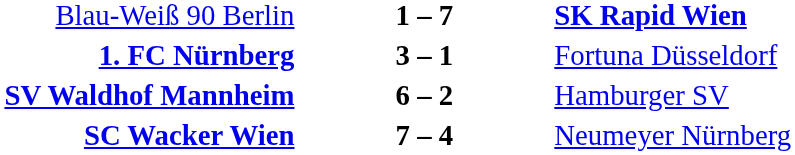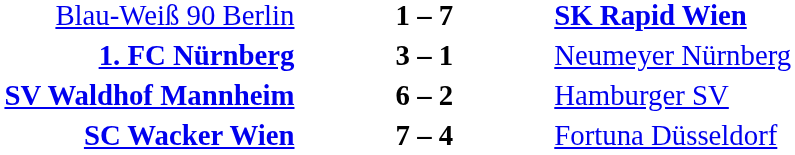1. FC Nürnberg | column 3: Fortuna Düsseldorf -> Neumeyer Nürnberg
SC Wacker Wien | column 3: Neumeyer Nürnberg -> Fortuna Düsseldorf
